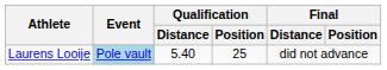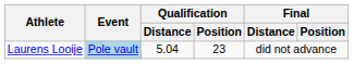Laurens Looije | Qualification / Distance: 5.40 -> 5.04
Laurens Looije | Qualification / Position: 25 -> 23
